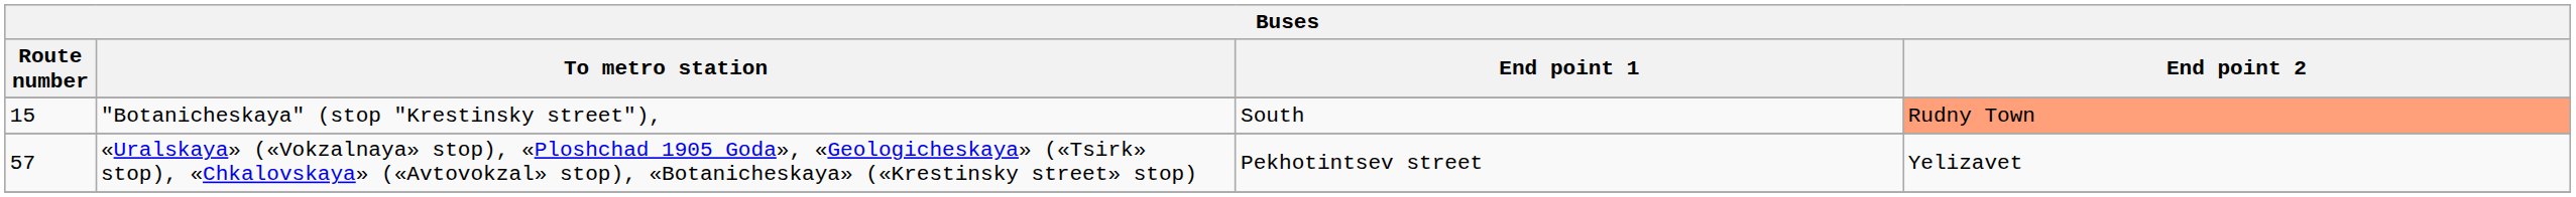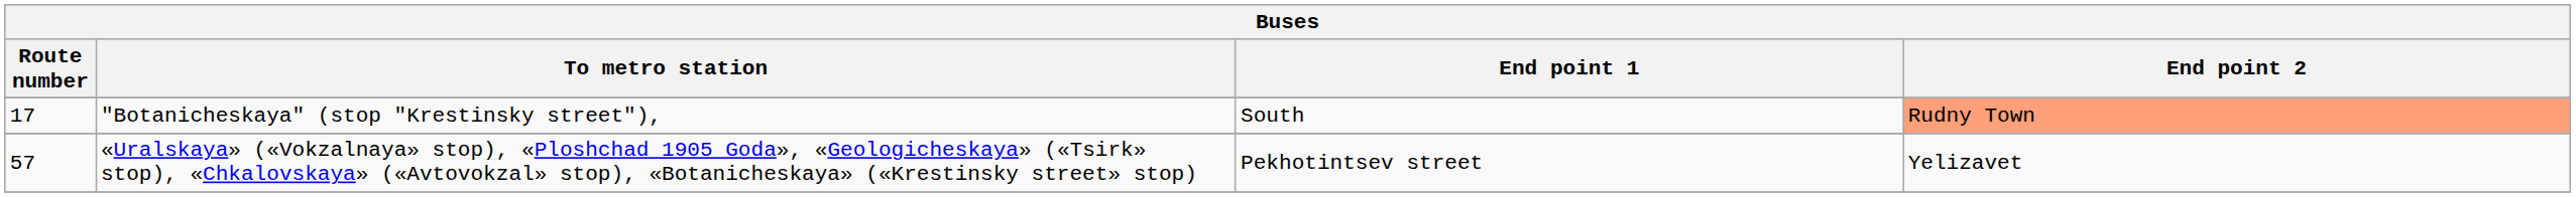"Botanicheskaya" (stop "Krestinsky street"), | Route number: 15 -> 17
